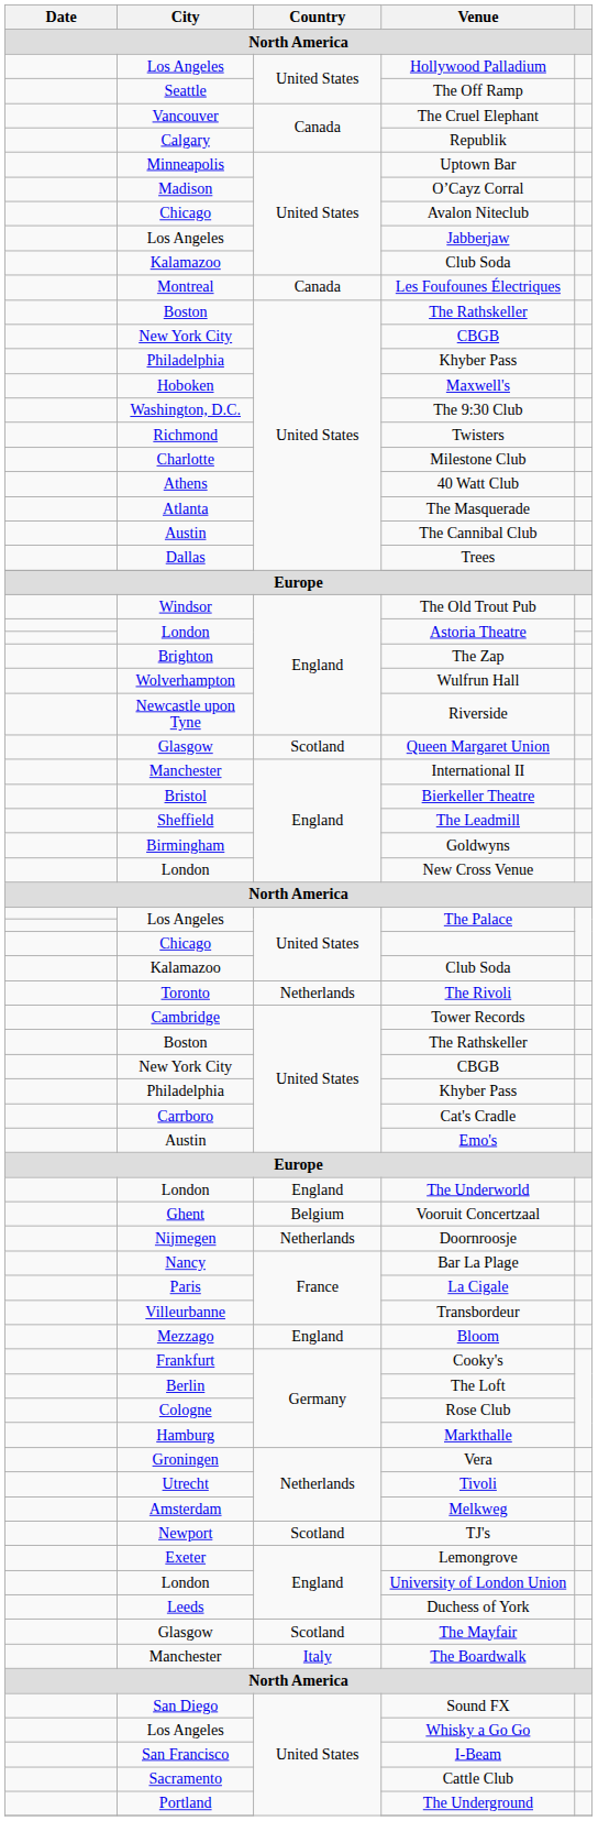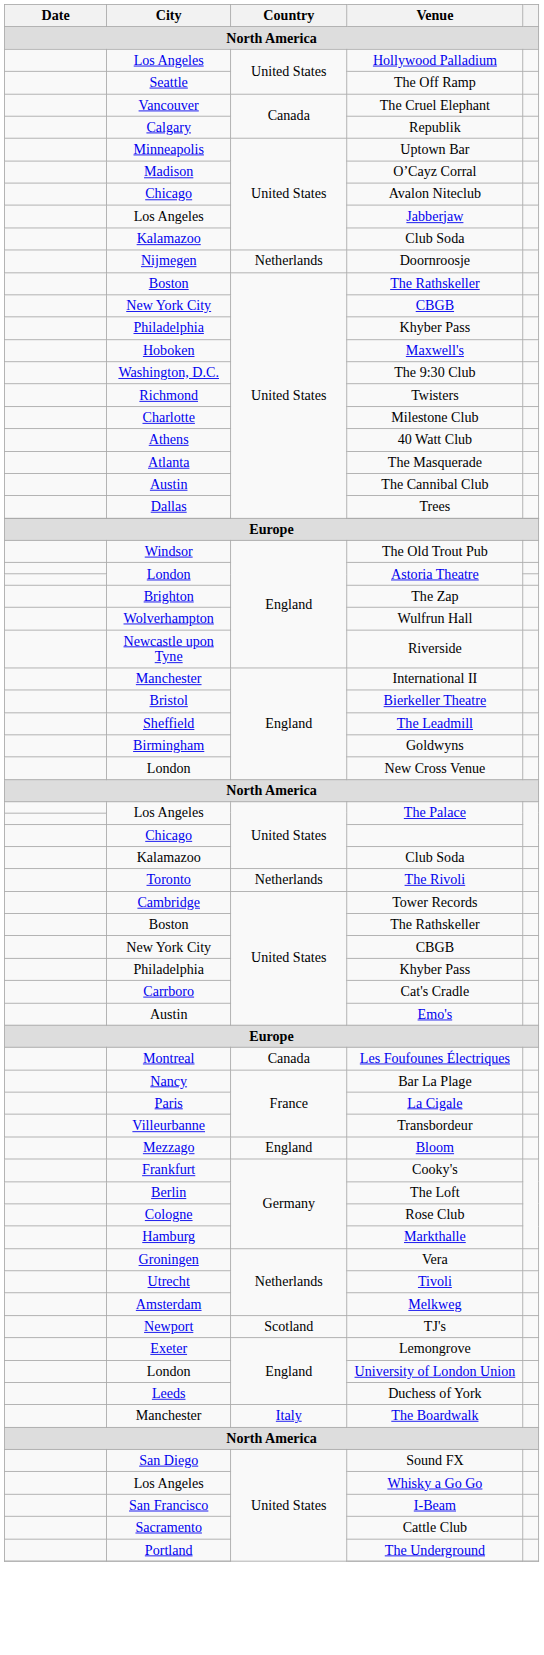rows swapped: Les Foufounes Électriques <-> Doornroosje
- row: Glasgow | Scotland | Queen Margaret Union
- row: London | England | The Underworld
- row: Ghent | Belgium | Vooruit Concertzaal
- row: Glasgow | Scotland | The Mayfair
